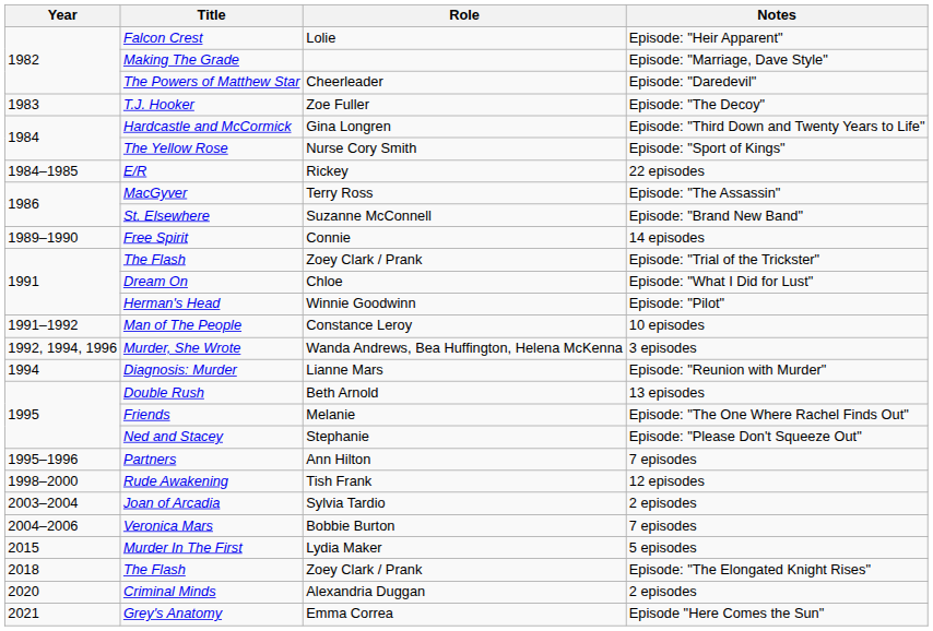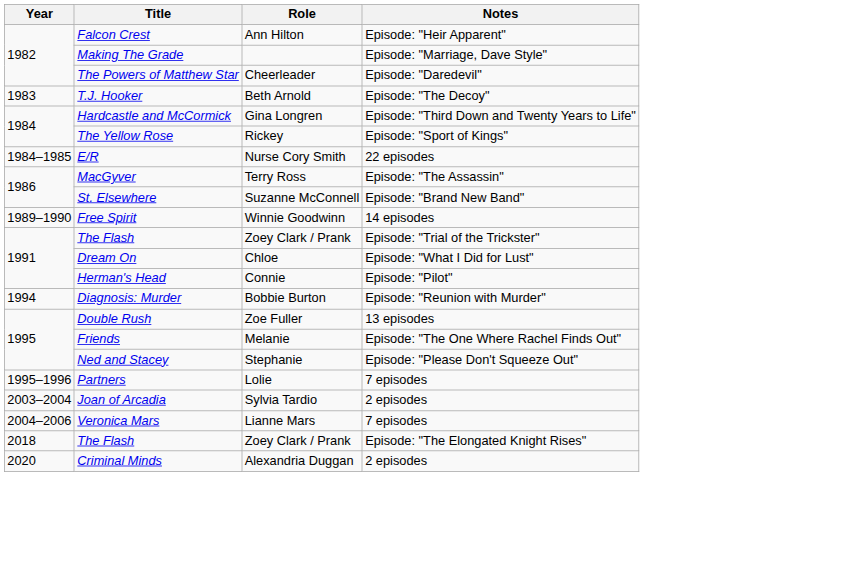Falcon Crest | Role: Lolie -> Ann Hilton
T.J. Hooker | Role: Zoe Fuller -> Beth Arnold
The Yellow Rose | Role: Nurse Cory Smith -> Rickey
E/R | Role: Rickey -> Nurse Cory Smith
Free Spirit | Role: Connie -> Winnie Goodwinn
Herman's Head | Role: Winnie Goodwinn -> Connie
- row: 1991–1992 | Man of The People | Constance Leroy | 10 episodes
- row: 1992, 1994, 1996 | Murder, She Wrote | Wanda Andrews, Bea Huffington, Helena McKenna | 3 episodes
Diagnosis: Murder | Role: Lianne Mars -> Bobbie Burton
Double Rush | Role: Beth Arnold -> Zoe Fuller
Partners | Role: Ann Hilton -> Lolie
- row: 1998–2000 | Rude Awakening | Tish Frank | 12 episodes
Veronica Mars | Role: Bobbie Burton -> Lianne Mars
- row: 2015 | Murder In The First | Lydia Maker | 5 episodes
- row: 2021 | Grey's Anatomy | Emma Correa | Episode "Here Comes the Sun"
